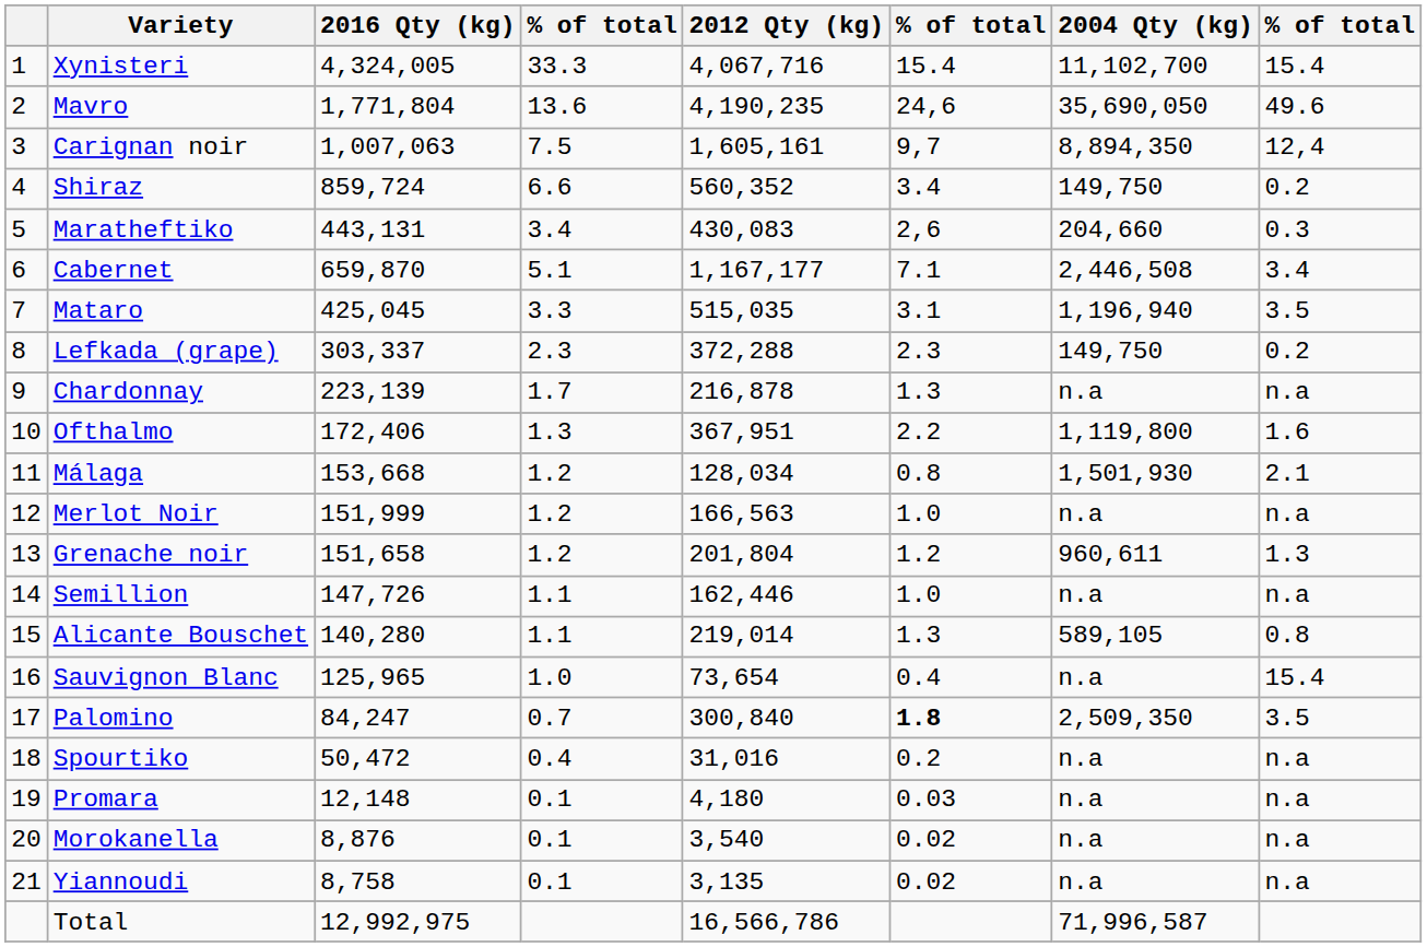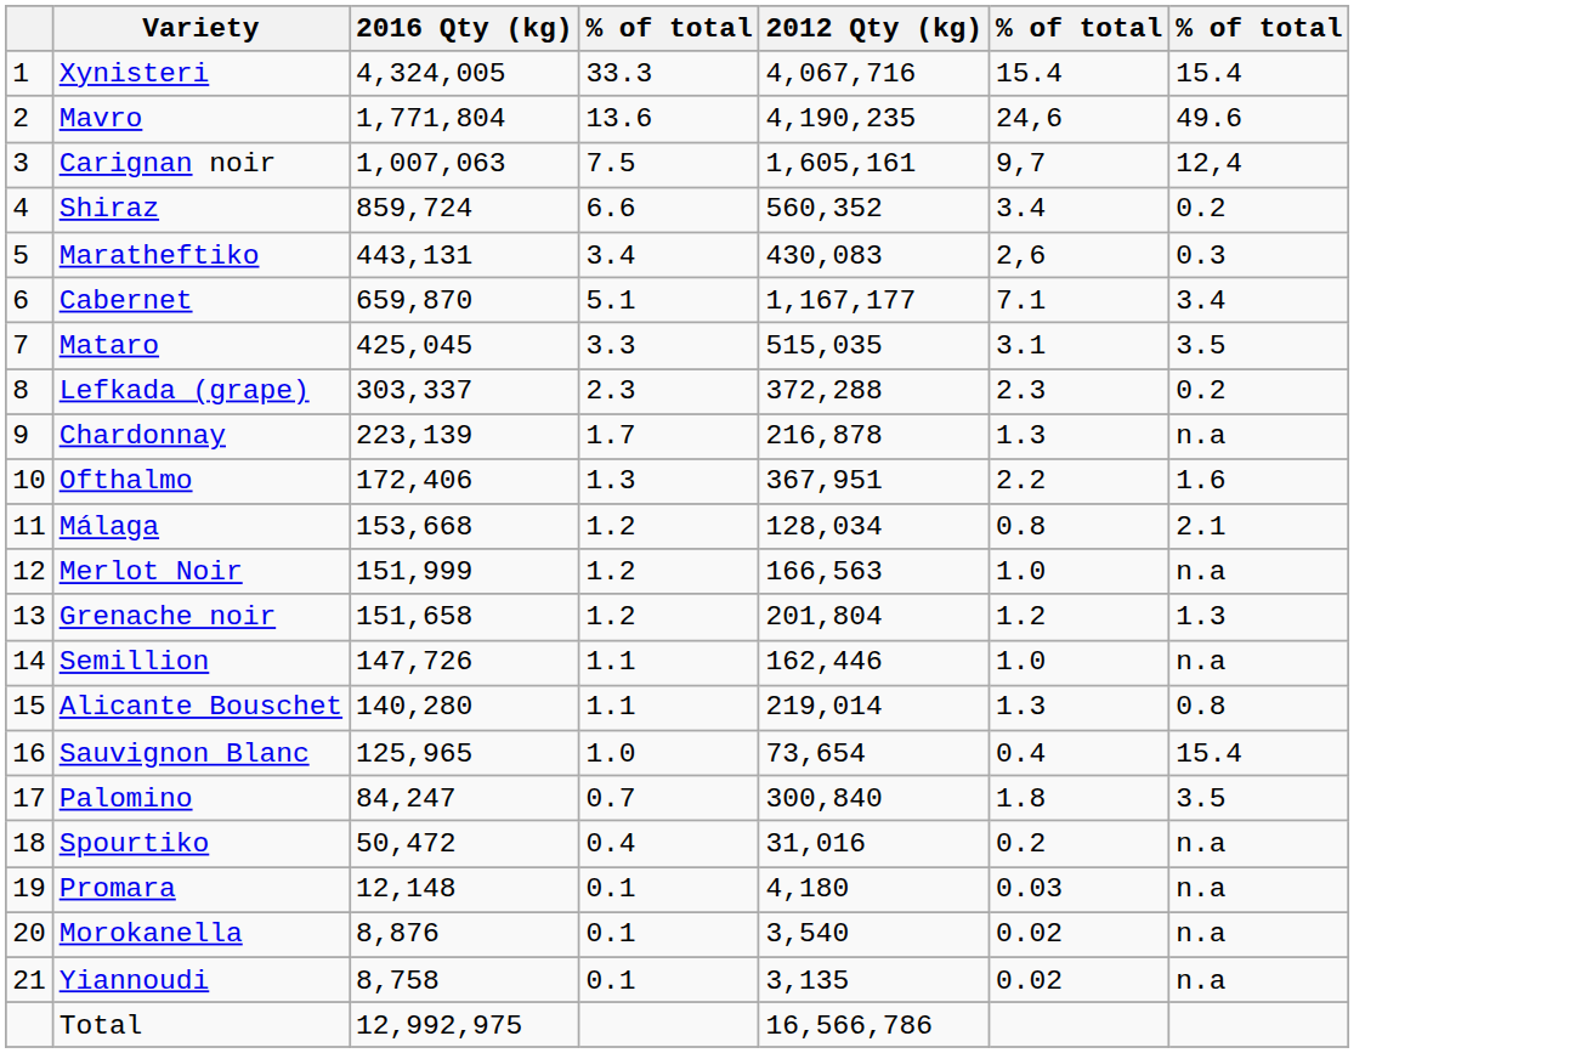- column: 2004 Qty (kg) | 11,102,700 | 35,690,050 | 8,894,350 | 149,750 | 204,660 | 2,446,508 | 1,196,940 | 149,750 | n.a | 1,119,800 | 1,501,930 | n.a | 960,611 | n.a | 589,105 | n.a | 2,509,350 | n.a | n.a | n.a | n.a | 71,996,587
Palomino | column 6: bold -> normal
